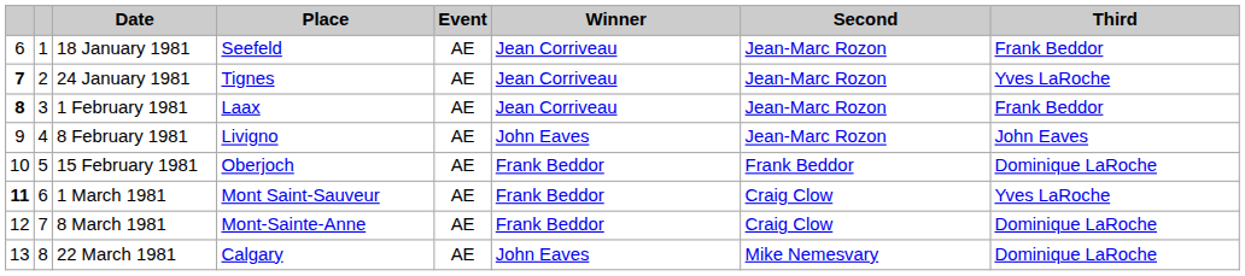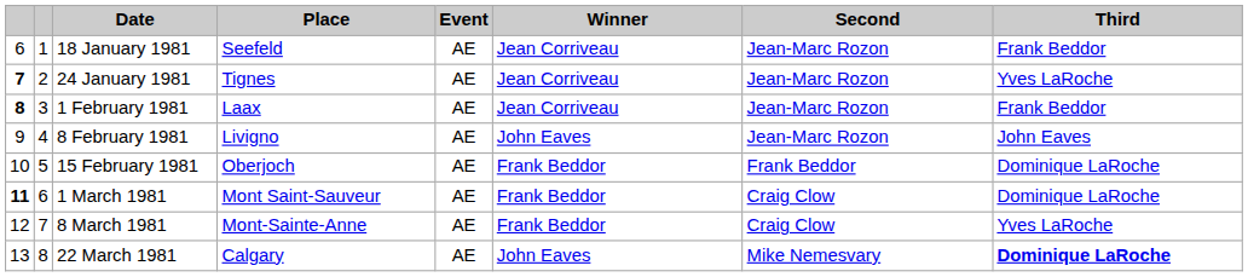1 March 1981 | Third: Yves LaRoche -> Dominique LaRoche
8 March 1981 | Third: Dominique LaRoche -> Yves LaRoche
22 March 1981 | Third: normal -> bold
